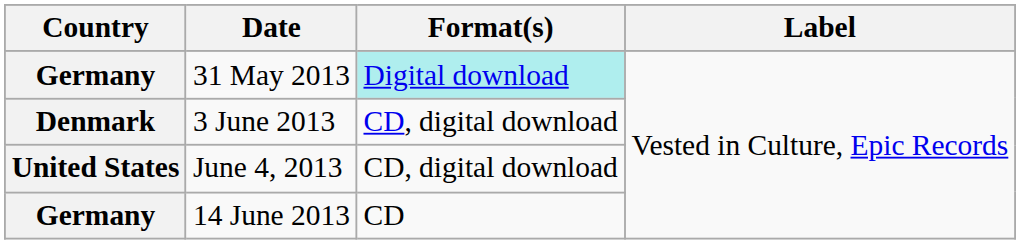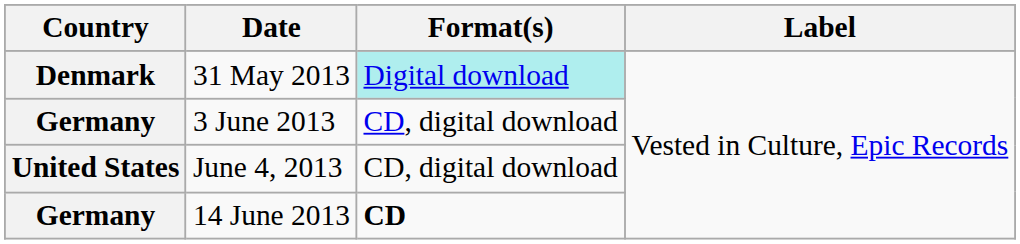31 May 2013 | Country: Germany -> Denmark
3 June 2013 | Country: Denmark -> Germany
14 June 2013 | Format(s): normal -> bold
